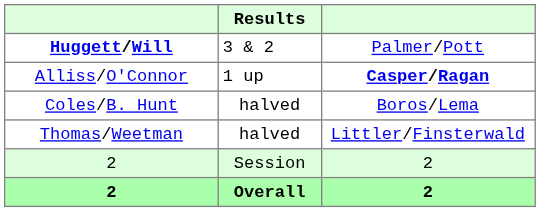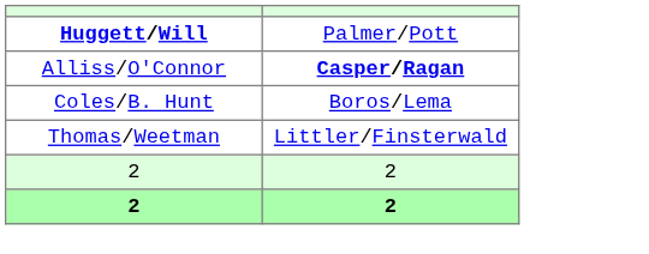- column: Results | 3 & 2 | 1 up | halved | halved | Session | Overall
